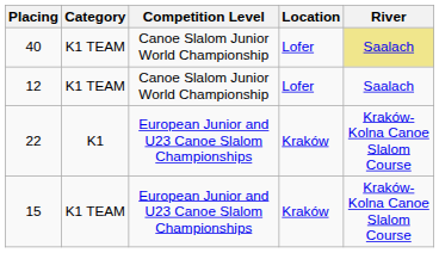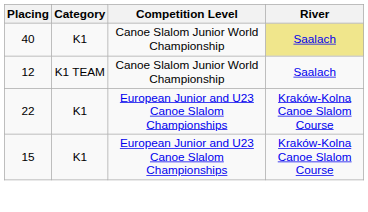- column: Location | Lofer | Lofer | Kraków | Kraków
40 | Category: K1 TEAM -> K1
15 | Category: K1 TEAM -> K1
